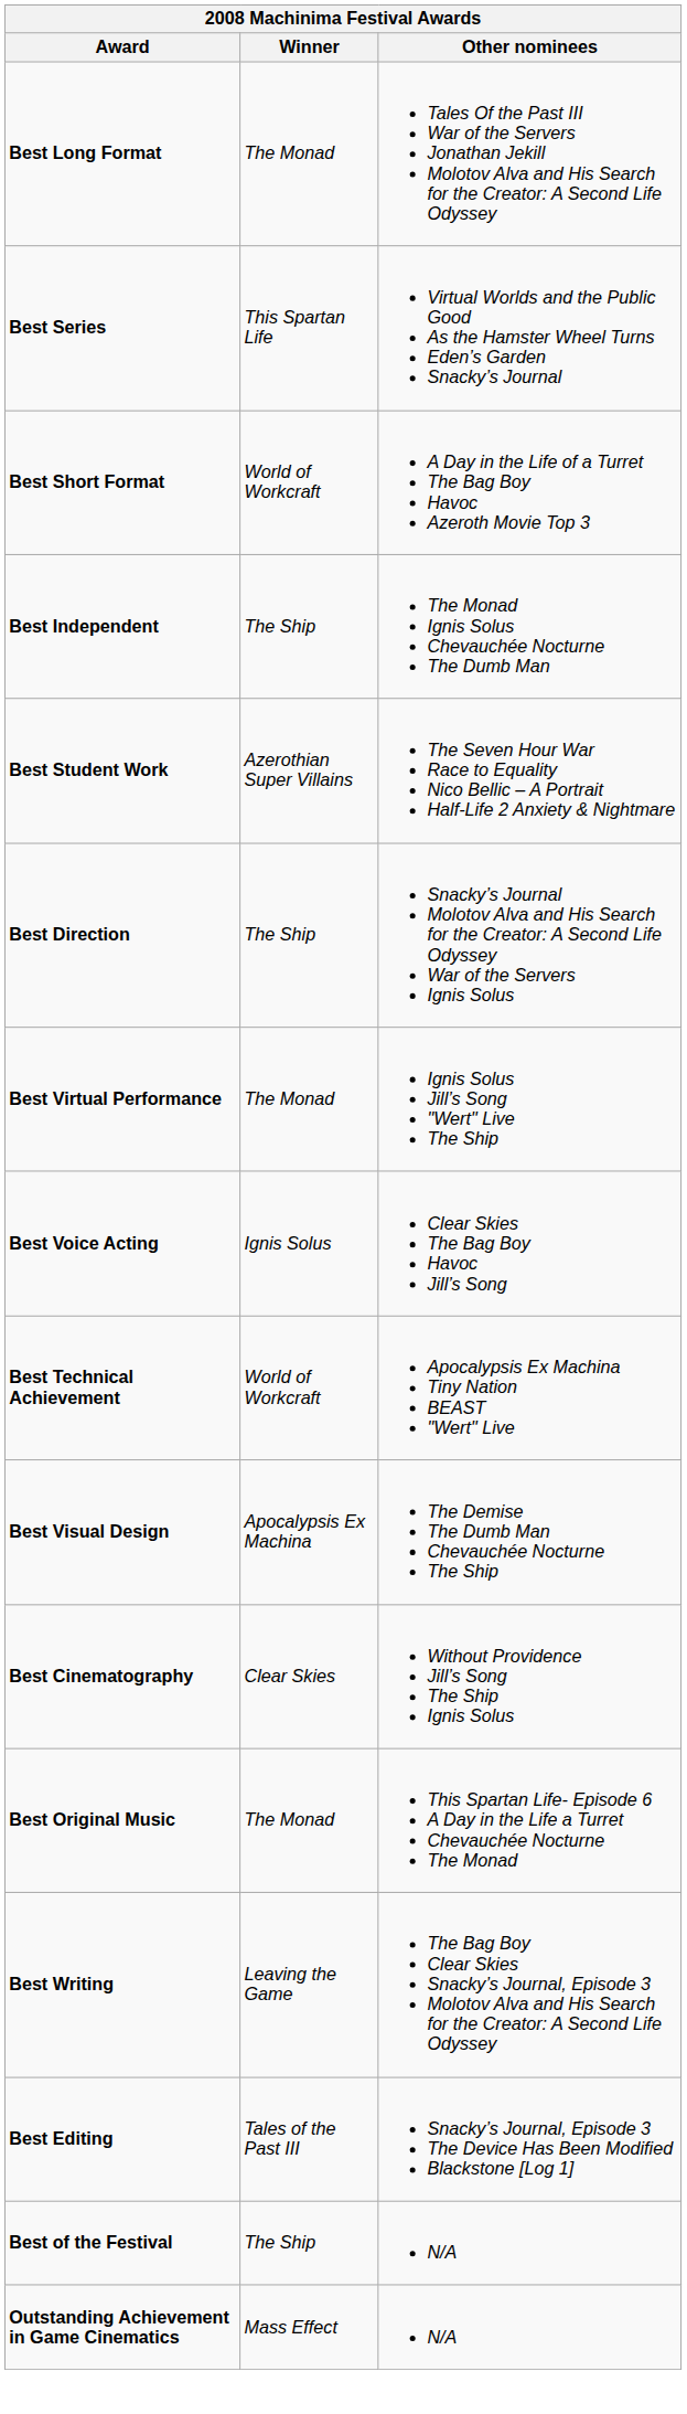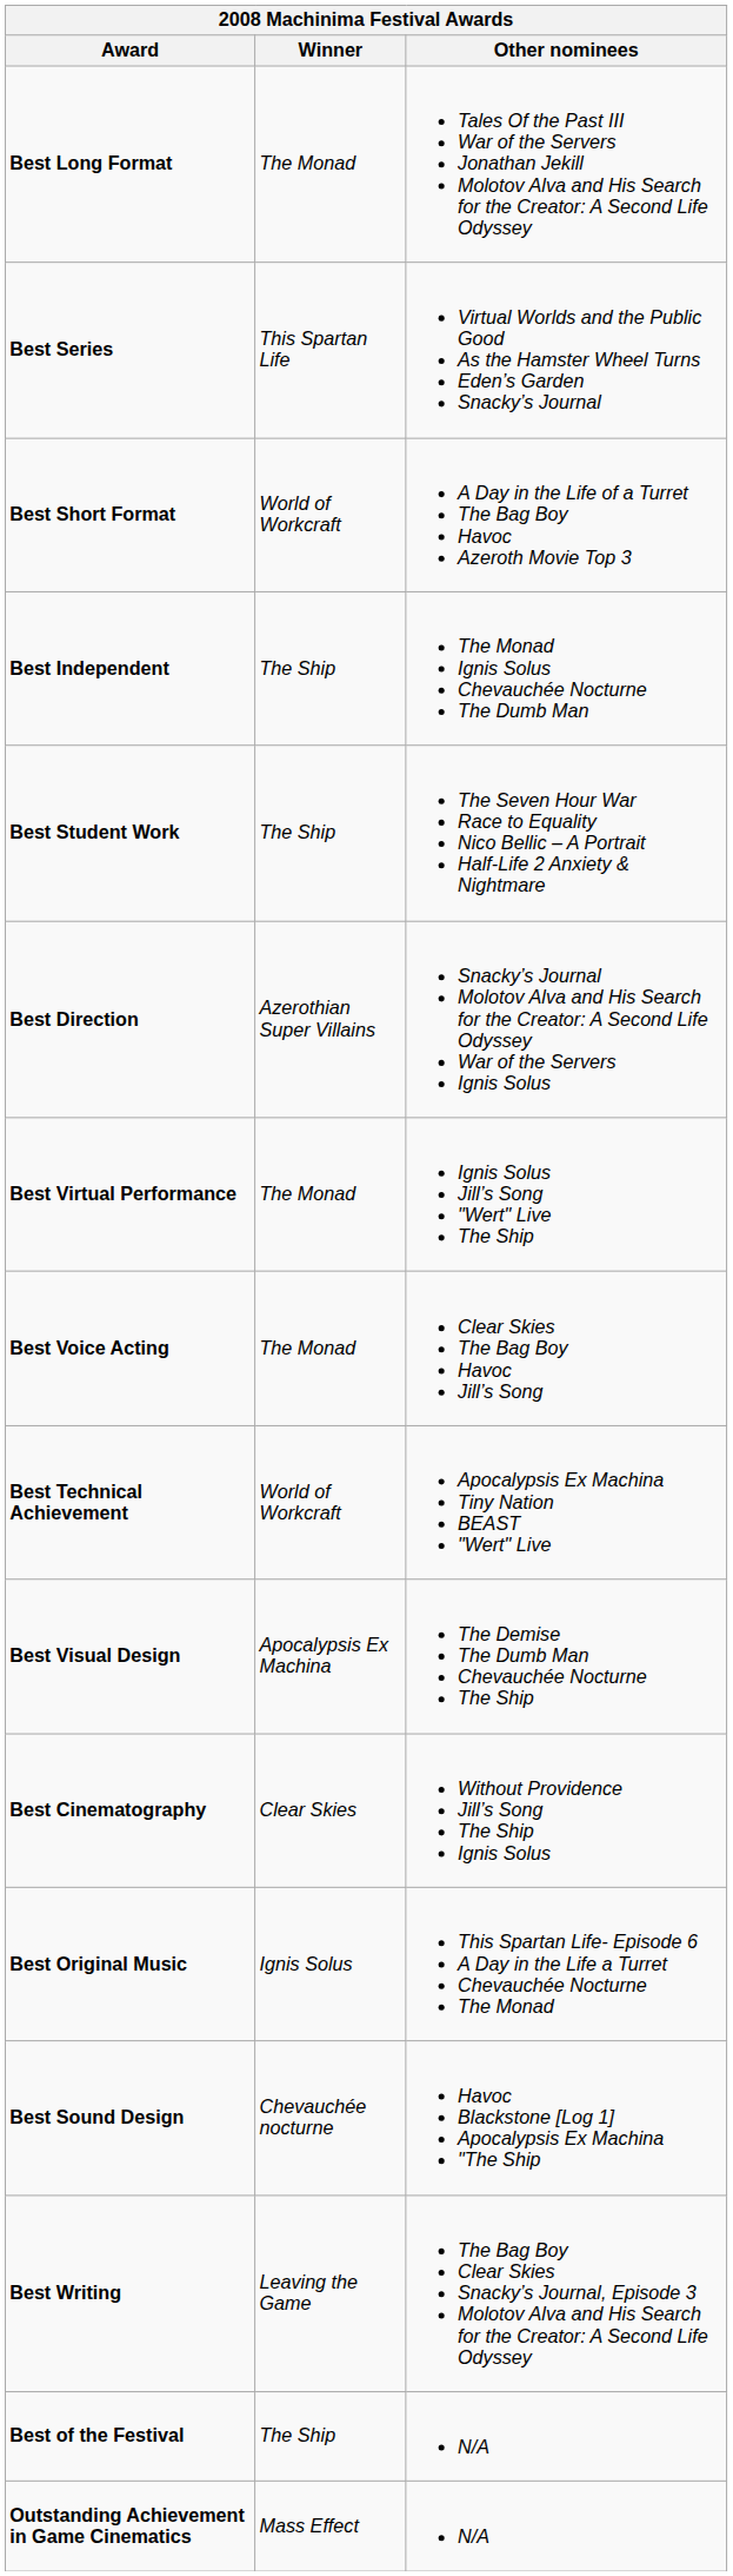Best Student Work | Winner: Azerothian Super Villains -> The Ship
Best Direction | Winner: The Ship -> Azerothian Super Villains
Best Voice Acting | Winner: Ignis Solus -> The Monad
Best Original Music | Winner: The Monad -> Ignis Solus
+ row: Best Sound Design | Chevauchée nocturne | Havoc Blackstone [Log 1] Apocalypsis Ex Machina "The Ship
- row: Best Editing | Tales of the Past III | Snacky’s Journal, Episode 3 The Device Has Been Modified Blackstone [Log 1]
